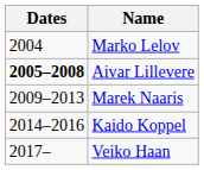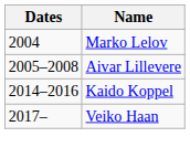Aivar Lillevere | Dates: bold -> normal
- row: 2009–2013 | Marek Naaris
